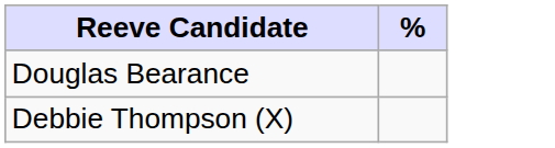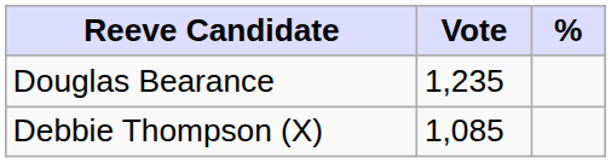+ column: Vote | 1,235 | 1,085
